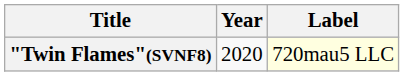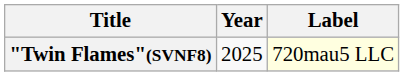"Twin Flames"(SVNF8) | Year: 2020 -> 2025
